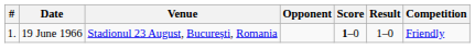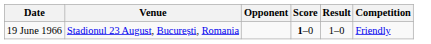- column: # | 1.
